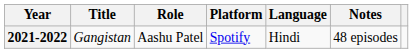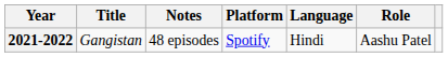columns swapped: Role <-> Notes
